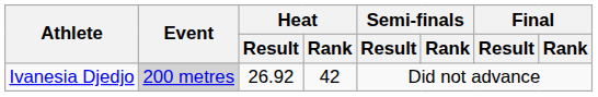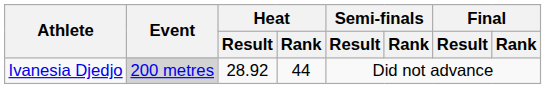Ivanesia Djedjo | Heat / Result: 26.92 -> 28.92
Ivanesia Djedjo | Heat / Rank: 42 -> 44
